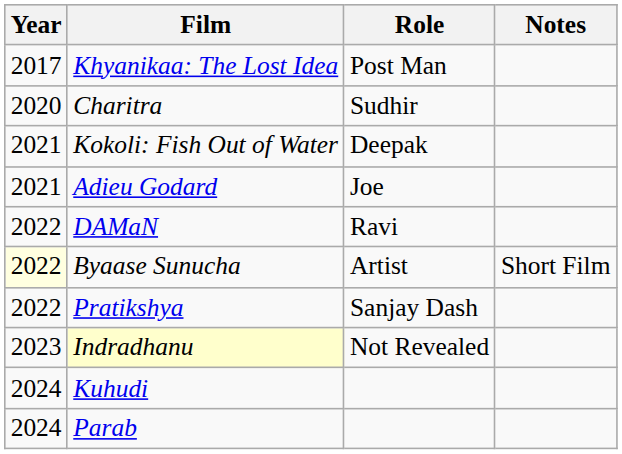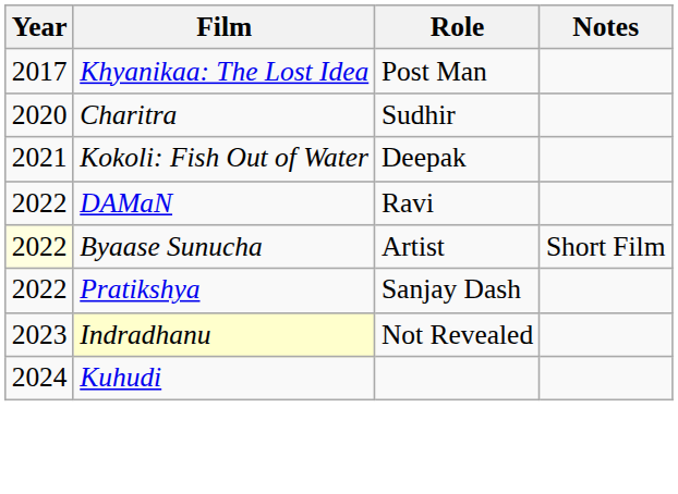- row: 2021 | Adieu Godard | Joe
- row: 2024 | Parab
